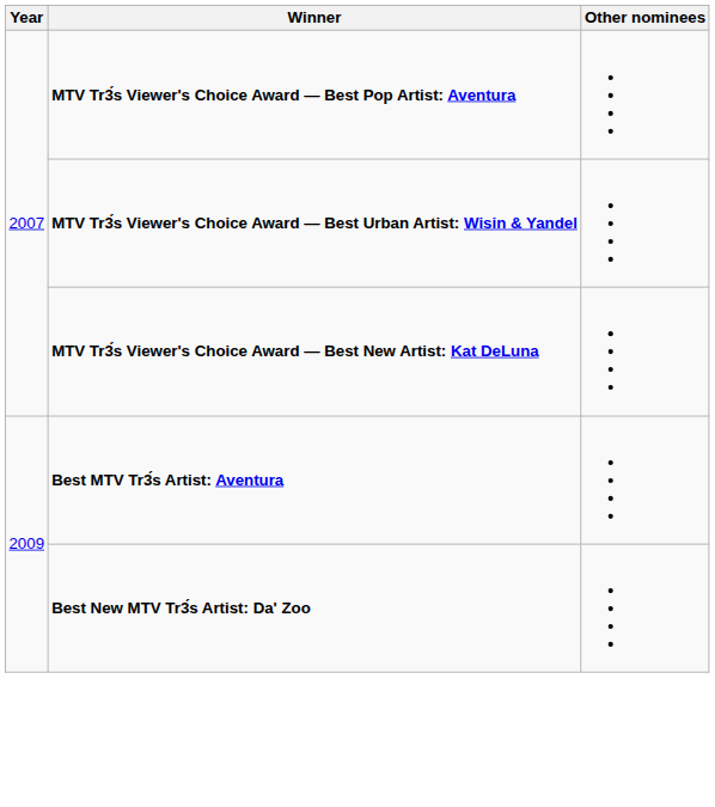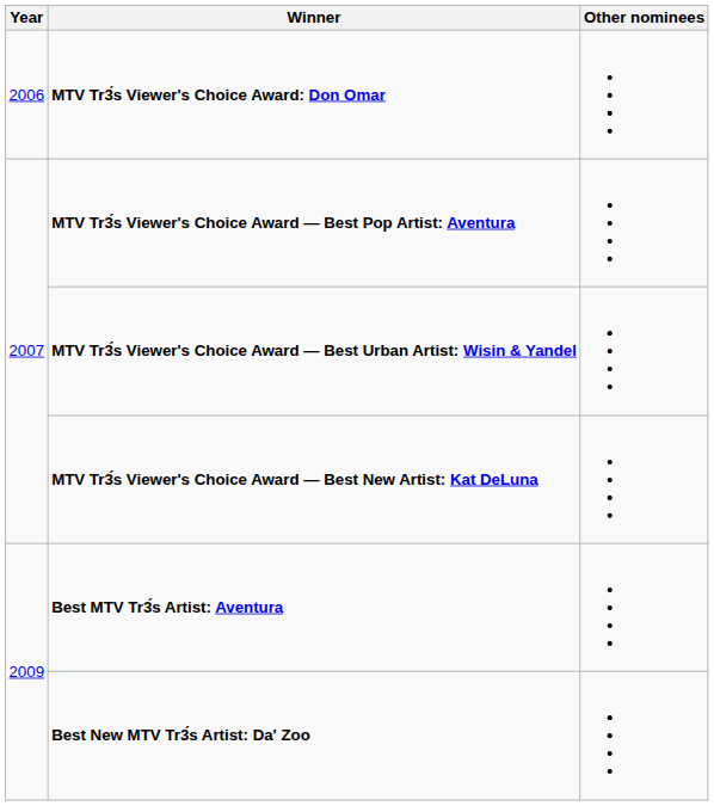+ row: 2006 | MTV Tr3́s Viewer's Choice Award: Don Omar
